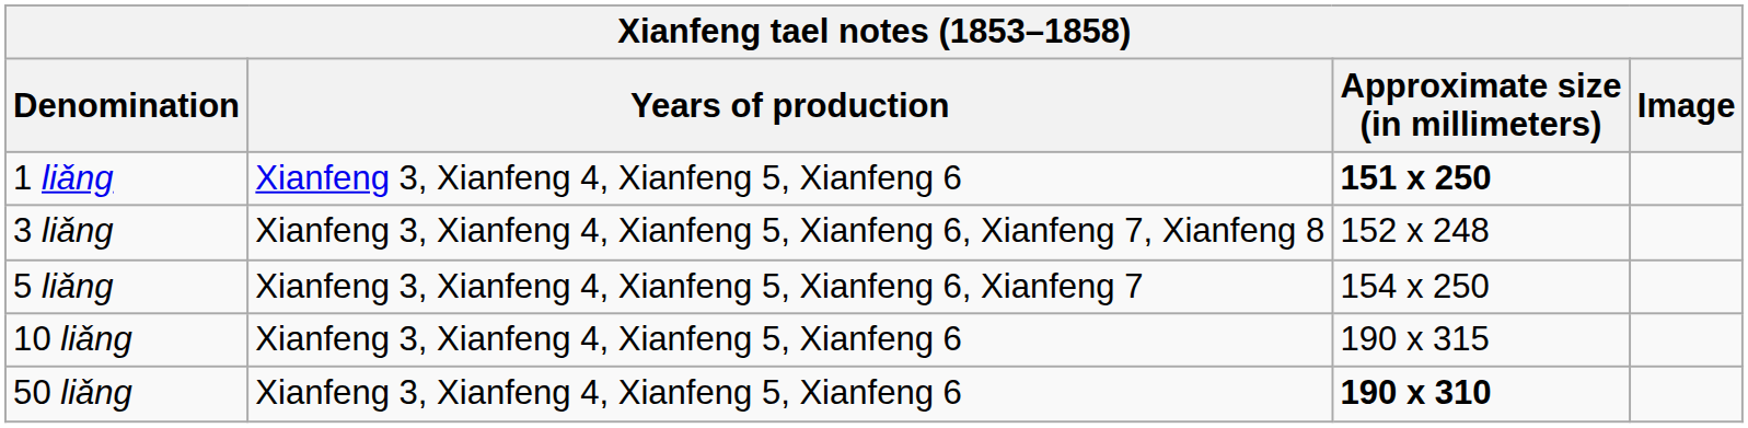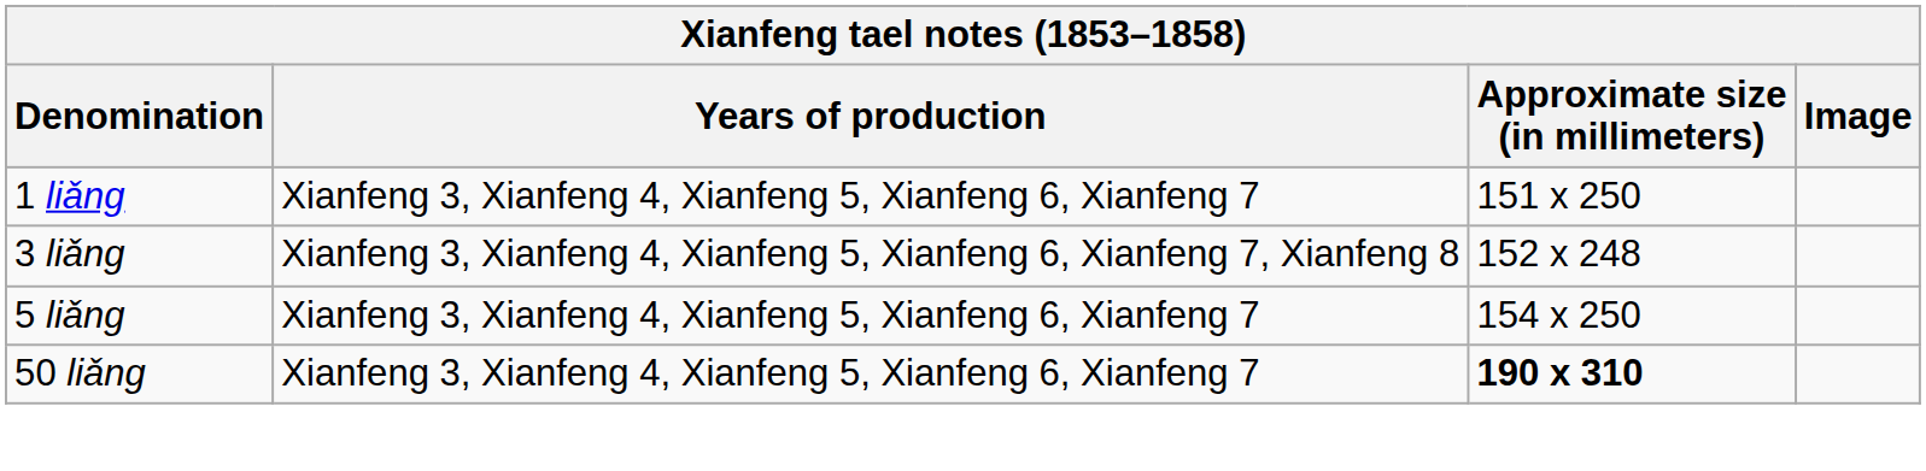1 liǎng | Years of production: Xianfeng 3, Xianfeng 4, Xianfeng 5, Xianfeng 6 -> Xianfeng 3, Xianfeng 4, Xianfeng 5, Xianfeng 6, Xianfeng 7
1 liǎng | Approximate size (in millimeters): bold -> normal
- row: 10 liǎng | Xianfeng 3, Xianfeng 4, Xianfeng 5, Xianfeng 6 | 190 x 315
50 liǎng | Years of production: Xianfeng 3, Xianfeng 4, Xianfeng 5, Xianfeng 6 -> Xianfeng 3, Xianfeng 4, Xianfeng 5, Xianfeng 6, Xianfeng 7
